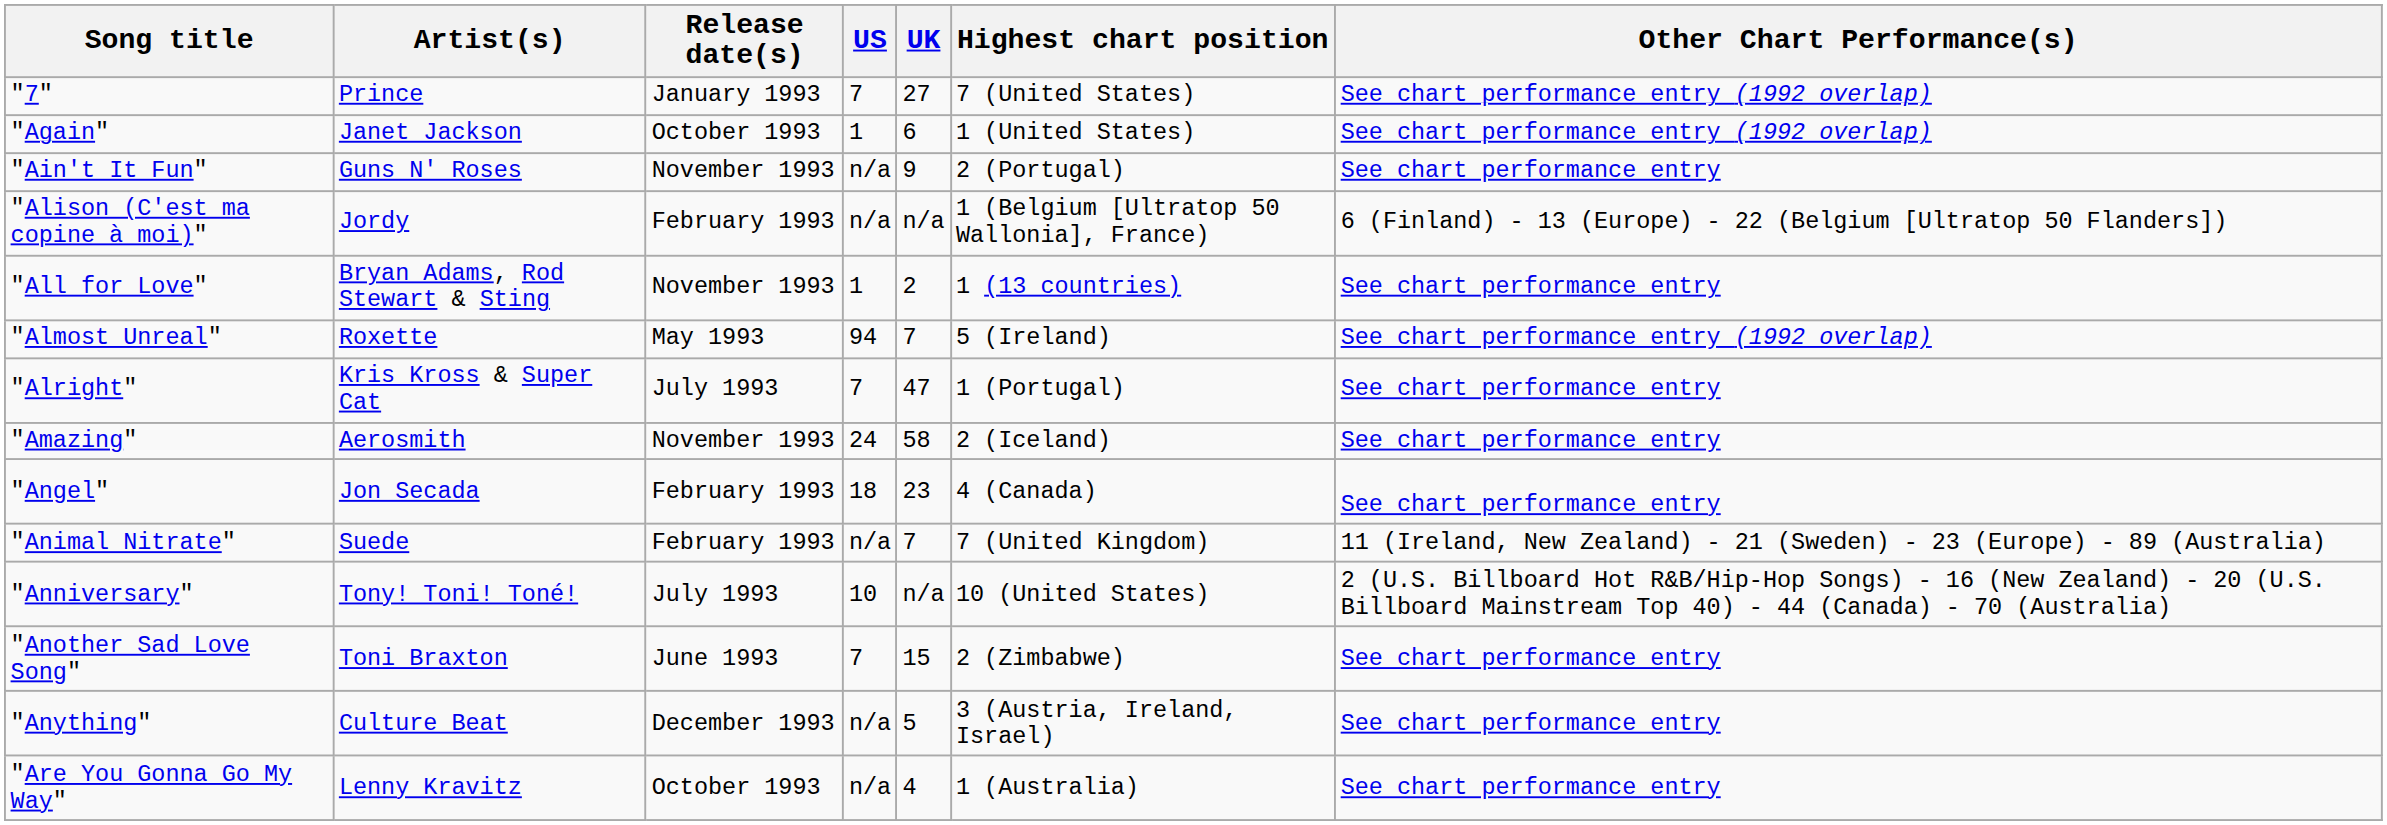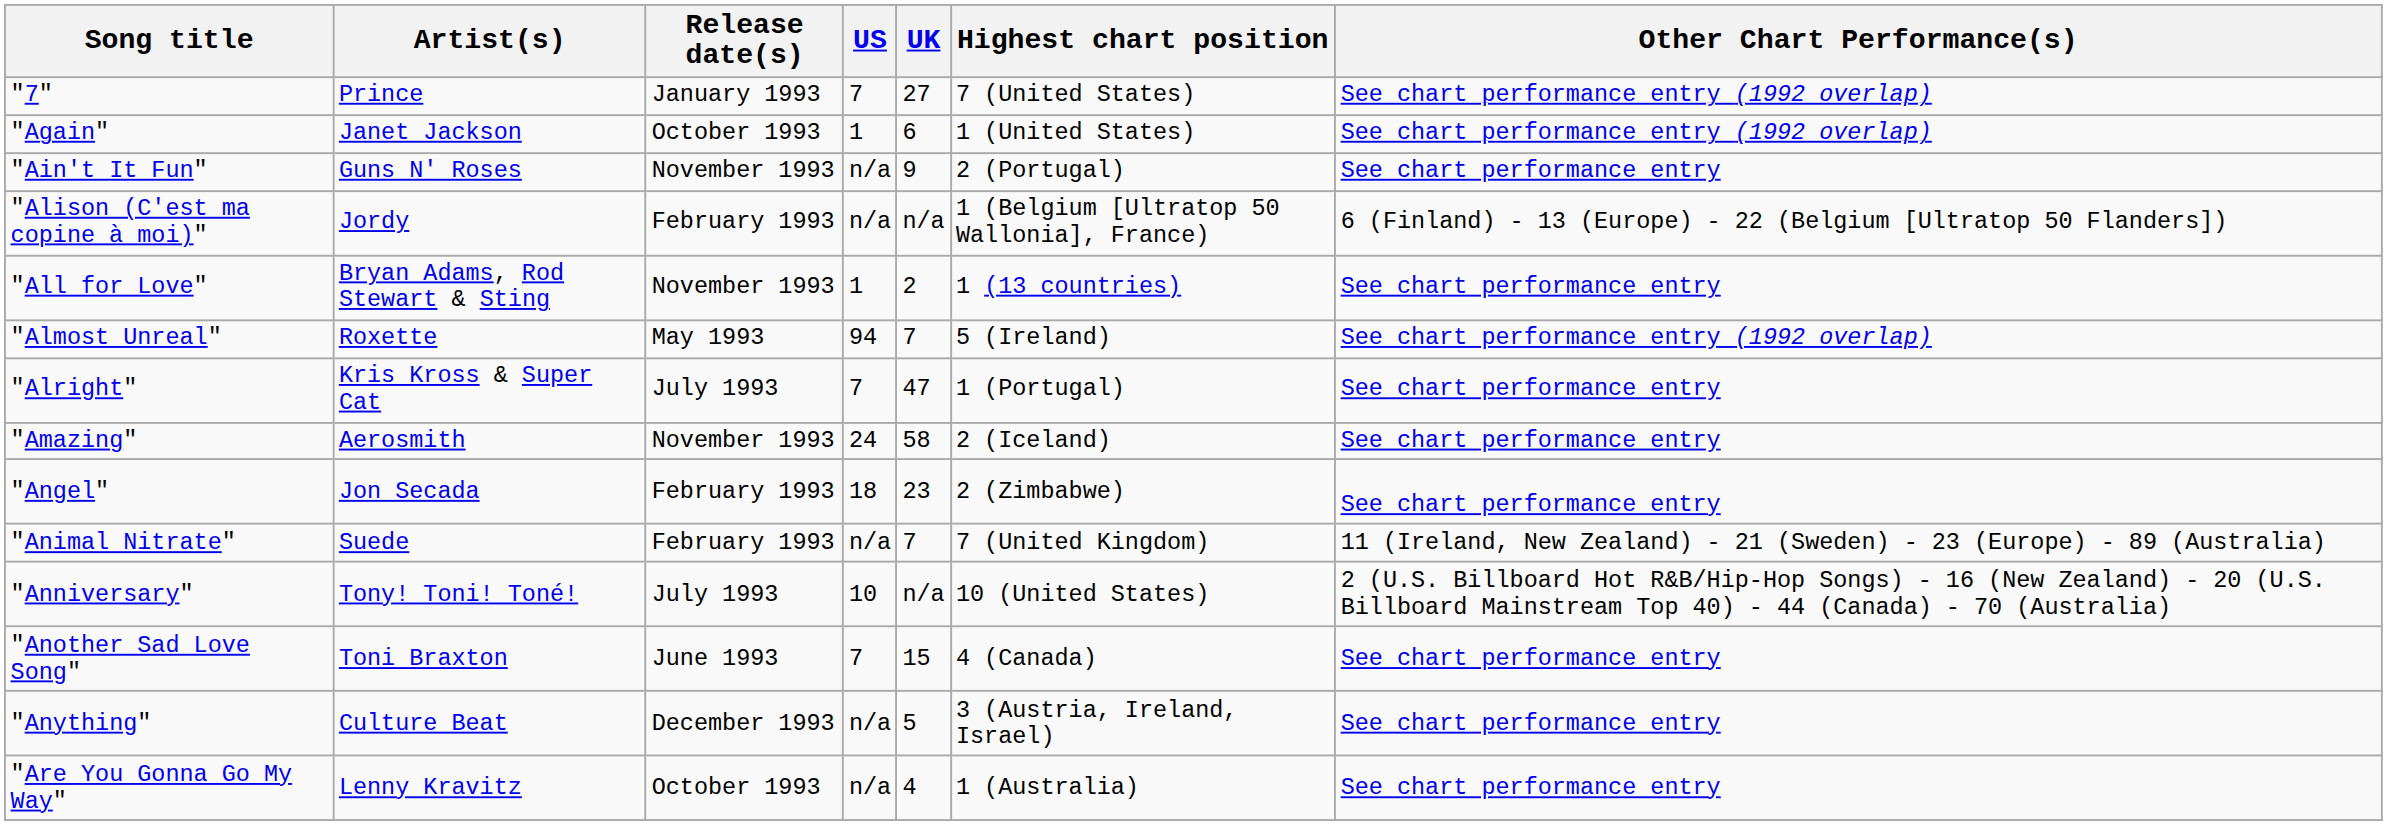"Angel" | Highest chart position: 4 (Canada) -> 2 (Zimbabwe)
"Another Sad Love Song" | Highest chart position: 2 (Zimbabwe) -> 4 (Canada)
